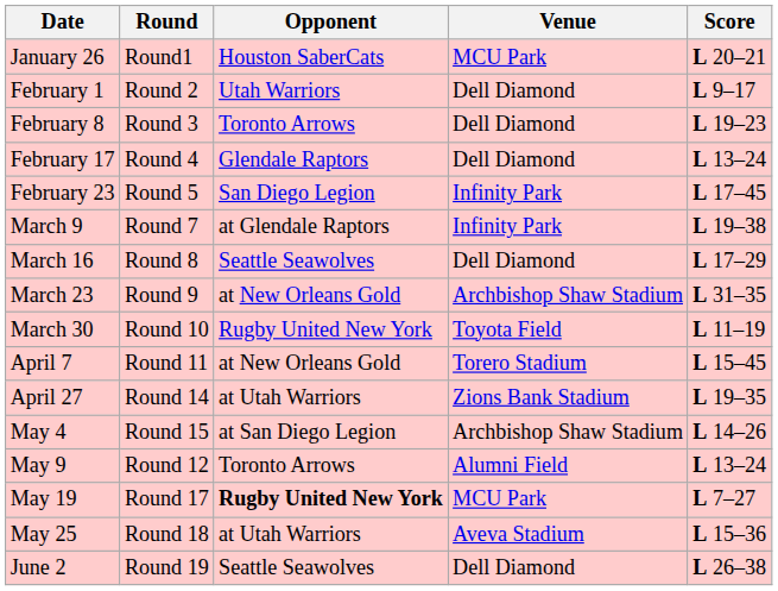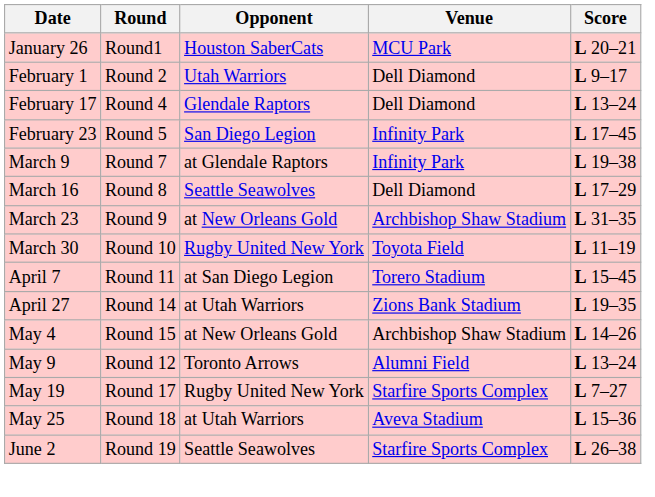- row: February 8 | Round 3 | Toronto Arrows | Dell Diamond | L 19–23
April 7 | Opponent: at New Orleans Gold -> at San Diego Legion
May 4 | Opponent: at San Diego Legion -> at New Orleans Gold
May 19 | Opponent: bold -> normal
May 19 | Venue: MCU Park -> Starfire Sports Complex
June 2 | Venue: Dell Diamond -> Starfire Sports Complex
